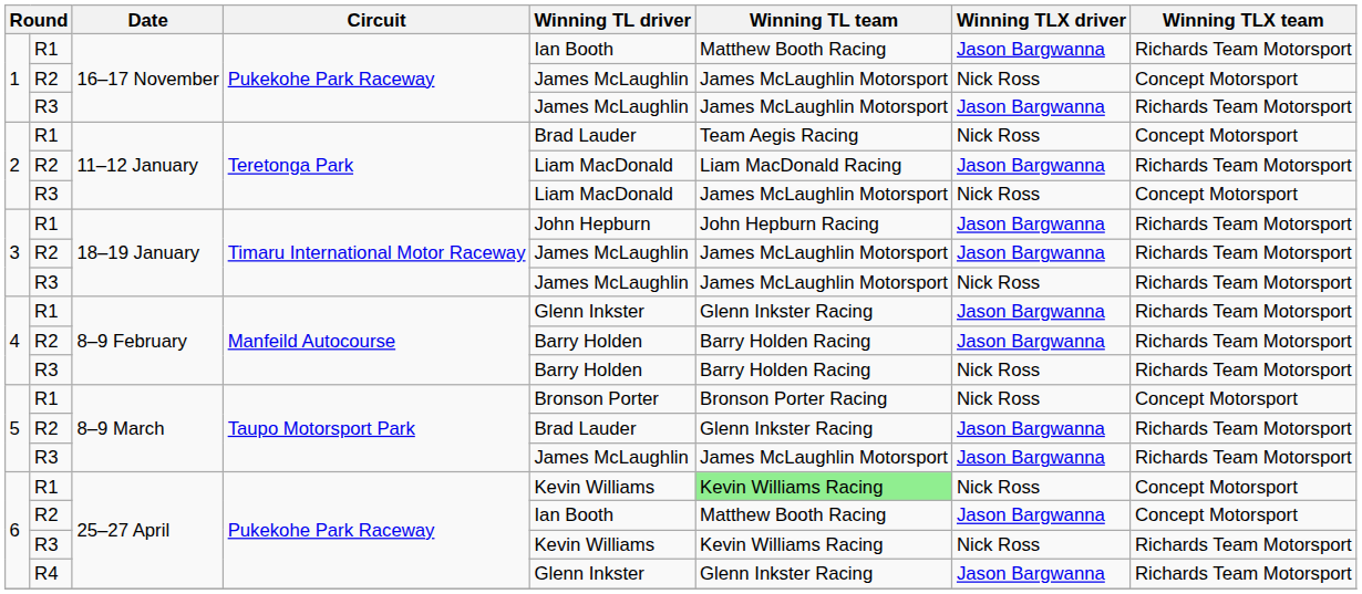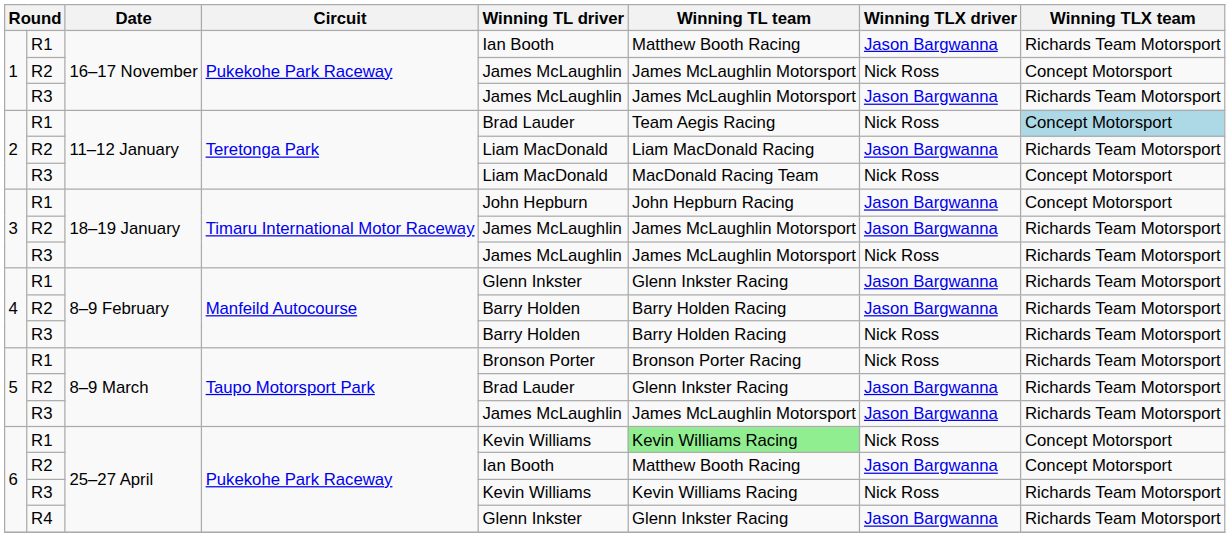2 / R1 | Winning TLX team: no background -> lightblue background
2 / R3 | Winning TL team: James McLaughlin Motorsport -> MacDonald Racing Team
3 / R1 | Winning TLX team: Richards Team Motorsport -> Concept Motorsport
5 / R1 | Winning TLX team: Concept Motorsport -> Richards Team Motorsport
